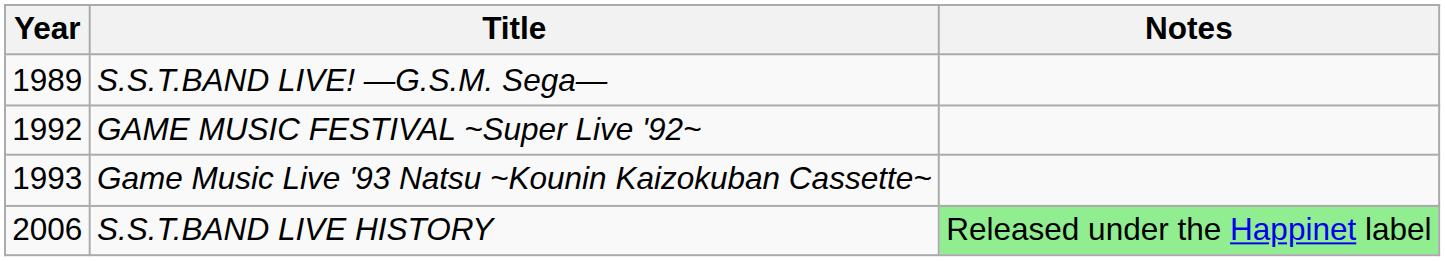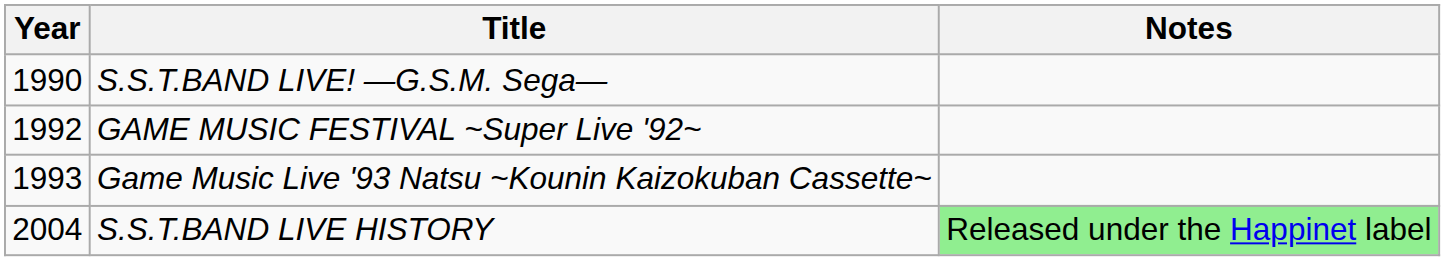S.S.T.BAND LIVE! —G.S.M. Sega— | Year: 1989 -> 1990
S.S.T.BAND LIVE HISTORY | Year: 2006 -> 2004
